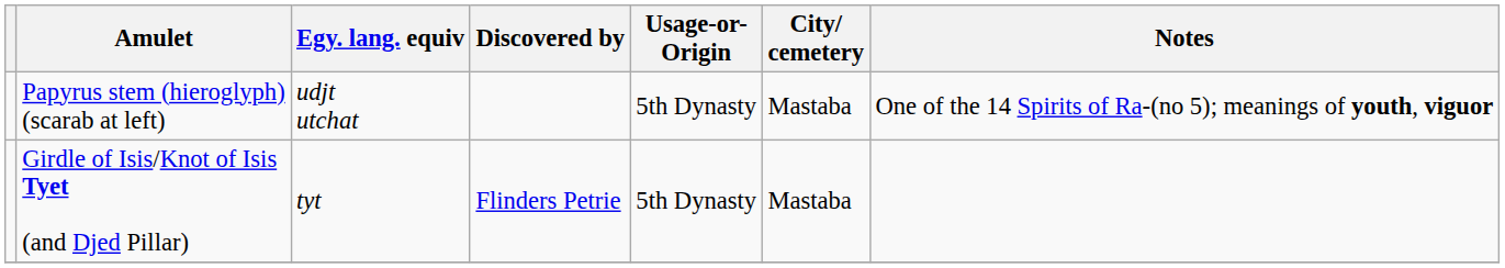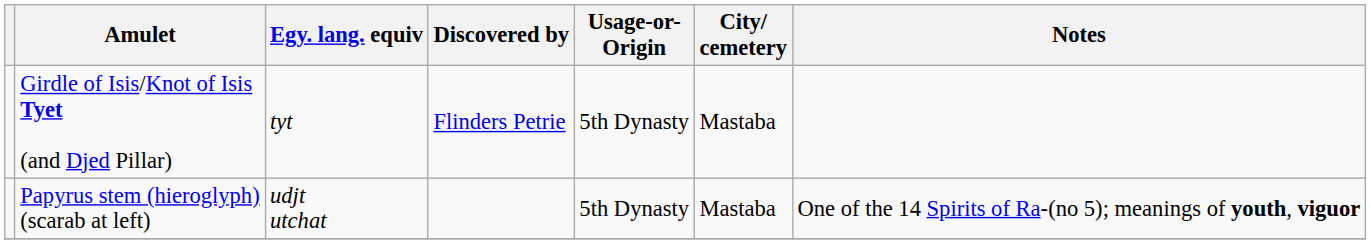rows swapped: Papyrus stem (hieroglyph) (scarab at left) <-> Girdle of Isis/Knot of Isis Tyet (and Djed Pillar)
